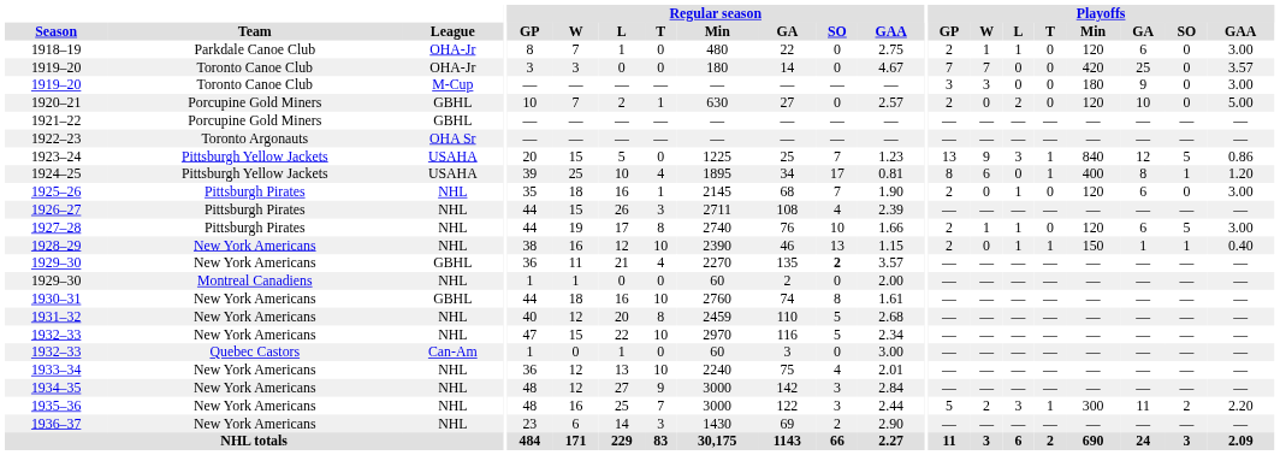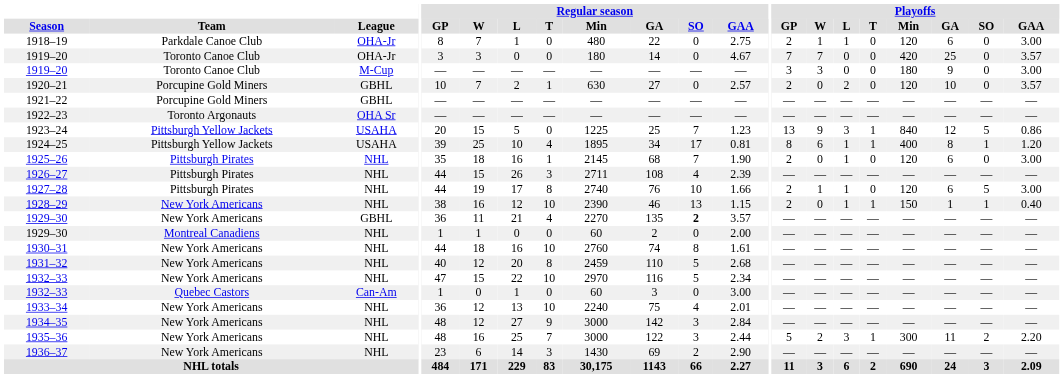1920–21 | Playoffs / GAA: 5.00 -> 3.57
1924–25 | Playoffs / L: 0 -> 1
1930–31 | League: GBHL -> NHL
